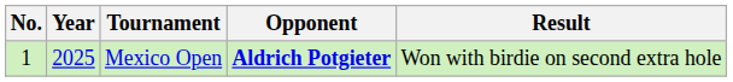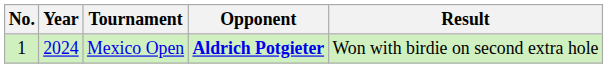Mexico Open | Year: 2025 -> 2024
